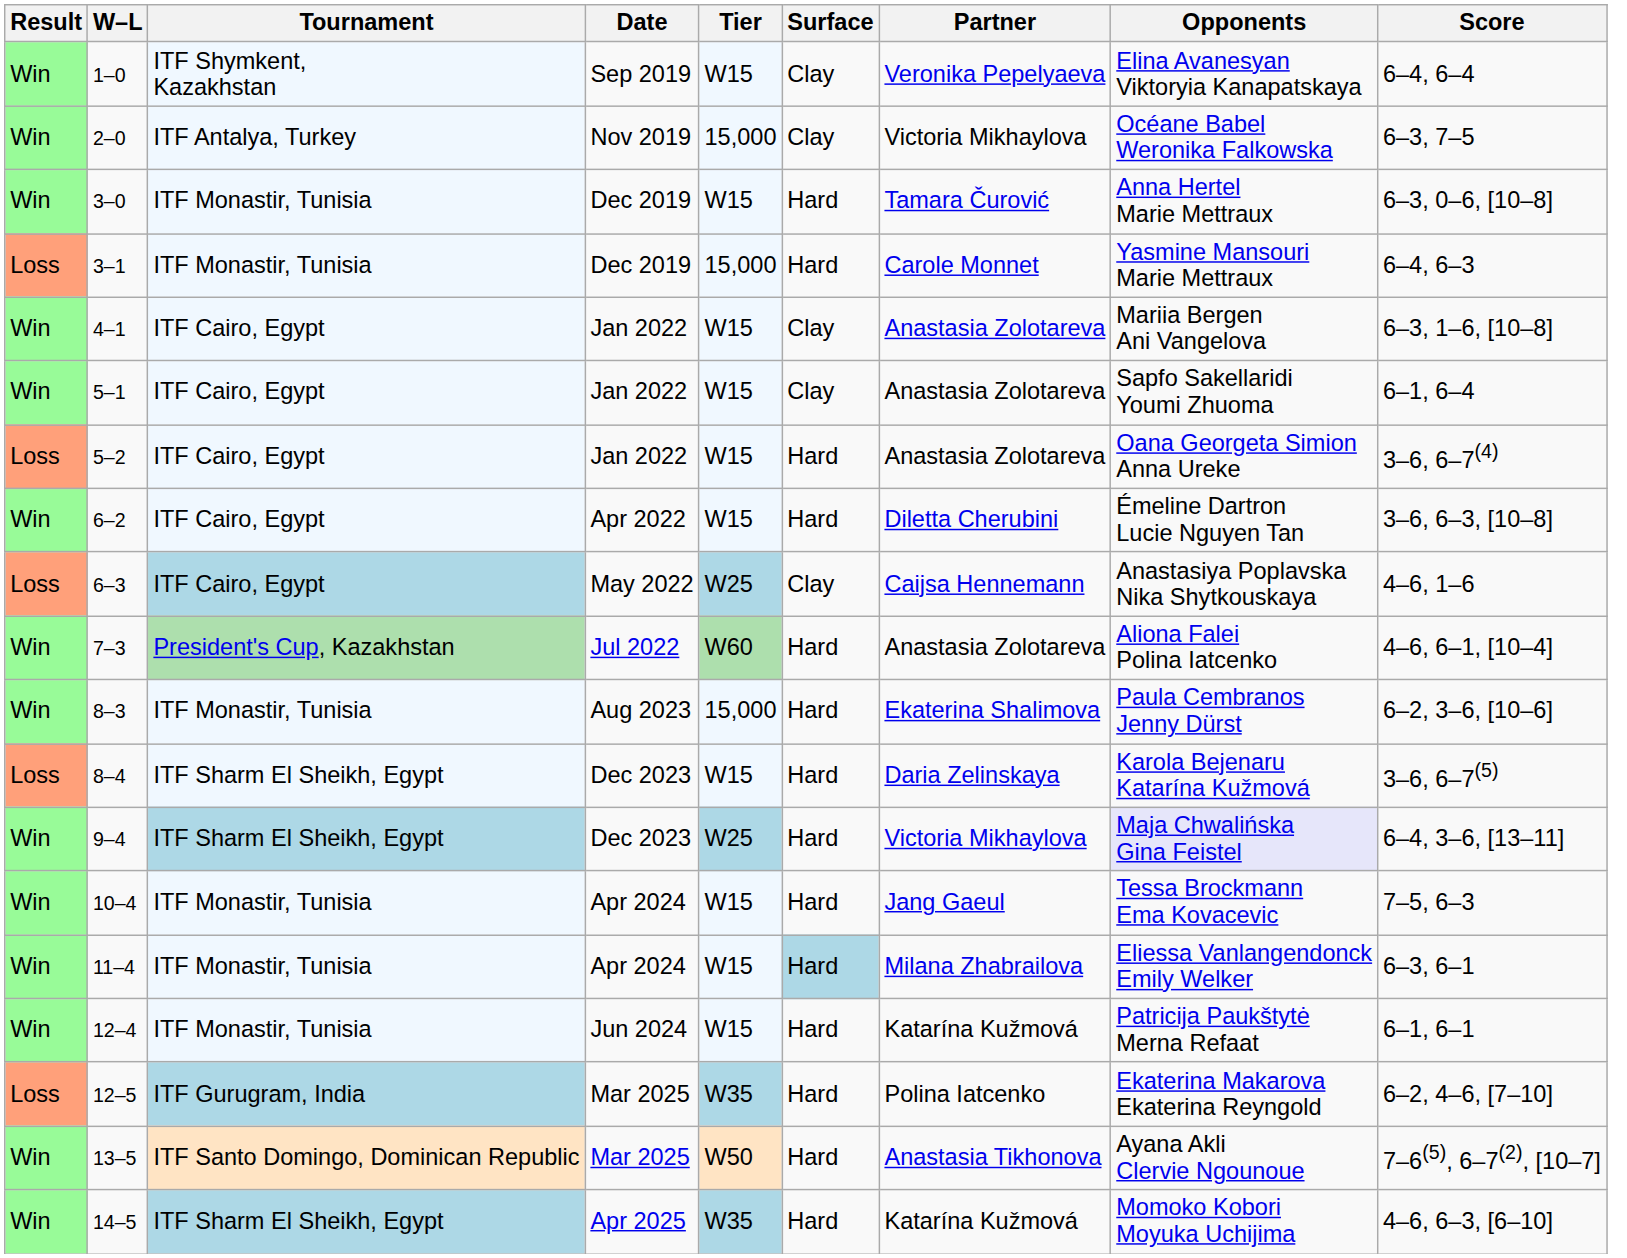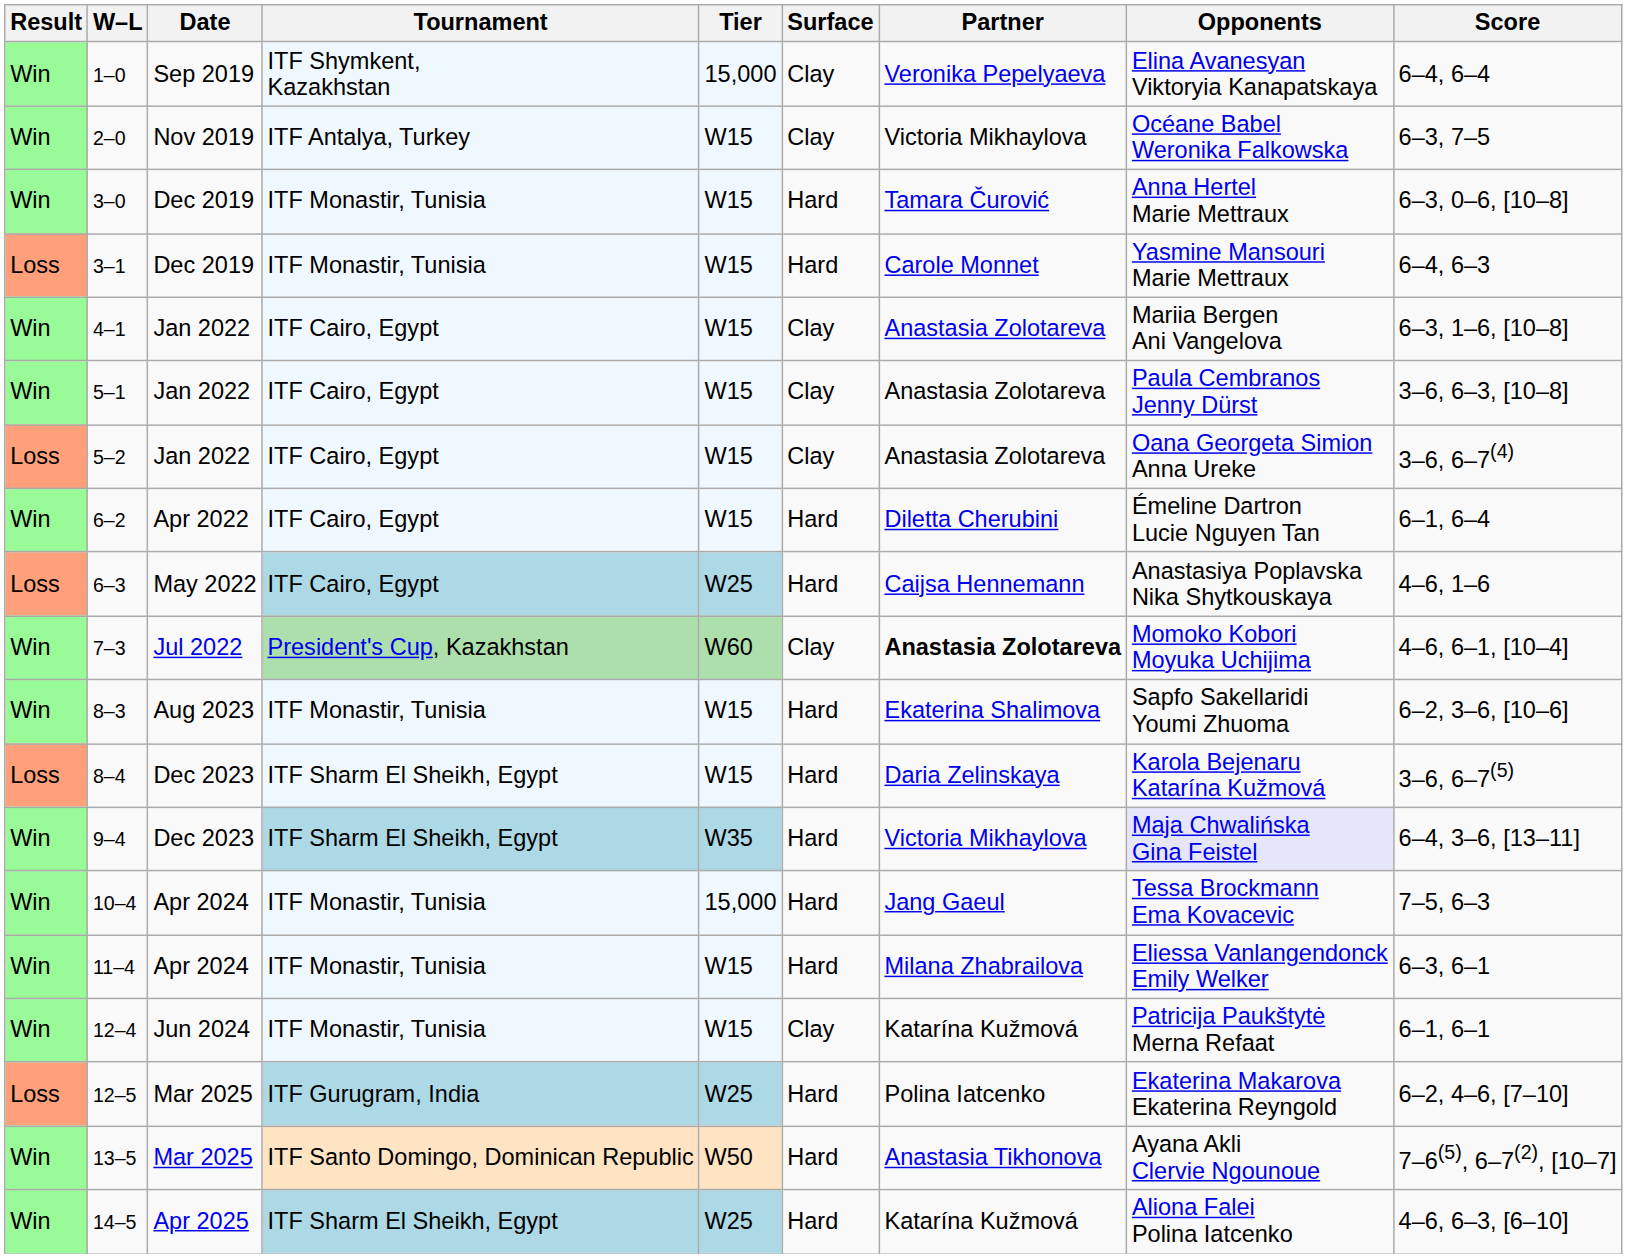columns swapped: Date <-> Tournament
1–0 | Tier: W15 -> 15,000
2–0 | Tier: 15,000 -> W15
3–1 | Tier: 15,000 -> W15
5–1 | Opponents: Sapfo Sakellaridi Youmi Zhuoma -> Paula Cembranos Jenny Dürst
5–1 | Score: 6–1, 6–4 -> 3–6, 6–3, [10–8]
5–2 | Surface: Hard -> Clay
6–2 | Score: 3–6, 6–3, [10–8] -> 6–1, 6–4
6–3 | Surface: Clay -> Hard
7–3 | Surface: Hard -> Clay
7–3 | Partner: normal -> bold
7–3 | Opponents: Aliona Falei Polina Iatcenko -> Momoko Kobori Moyuka Uchijima
8–3 | Tier: 15,000 -> W15
8–3 | Opponents: Paula Cembranos Jenny Dürst -> Sapfo Sakellaridi Youmi Zhuoma
9–4 | Tier: W25 -> W35
10–4 | Tier: W15 -> 15,000
11–4 | Surface: lightblue background -> no background
12–4 | Surface: Hard -> Clay
12–5 | Tier: W35 -> W25
14–5 | Tier: W35 -> W25
14–5 | Opponents: Momoko Kobori Moyuka Uchijima -> Aliona Falei Polina Iatcenko
